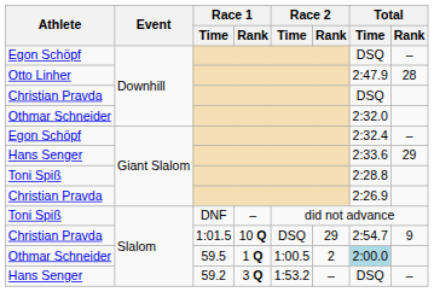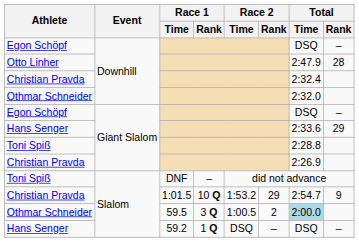Christian Pravda / Downhill | Total / Time: DSQ -> 2:32.4
Egon Schöpf / Giant Slalom | Total / Time: 2:32.4 -> DSQ
Christian Pravda / Slalom | Race 2 / Time: DSQ -> 1:53.2
Othmar Schneider / Slalom | Race 1 / Rank: 1 Q -> 3 Q
Hans Senger / Slalom | Race 1 / Rank: 3 Q -> 1 Q
Hans Senger / Slalom | Race 2 / Time: 1:53.2 -> DSQ
